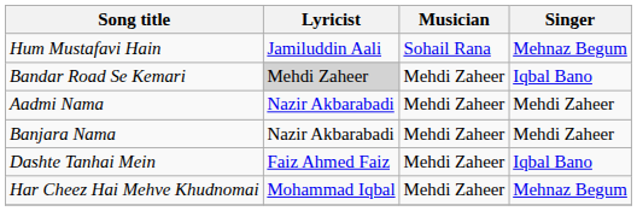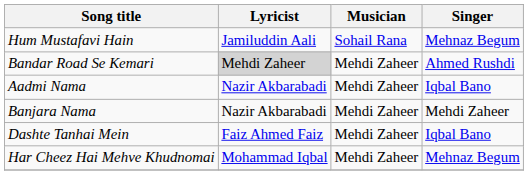Bandar Road Se Kemari | Singer: Iqbal Bano -> Ahmed Rushdi
Aadmi Nama | Singer: Mehdi Zaheer -> Iqbal Bano
